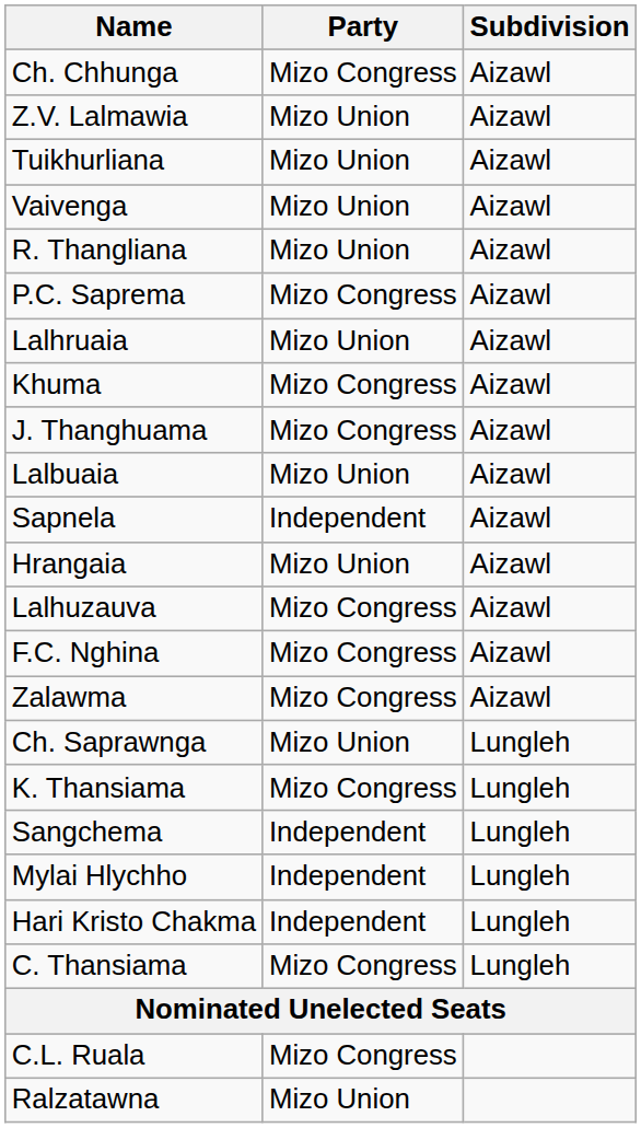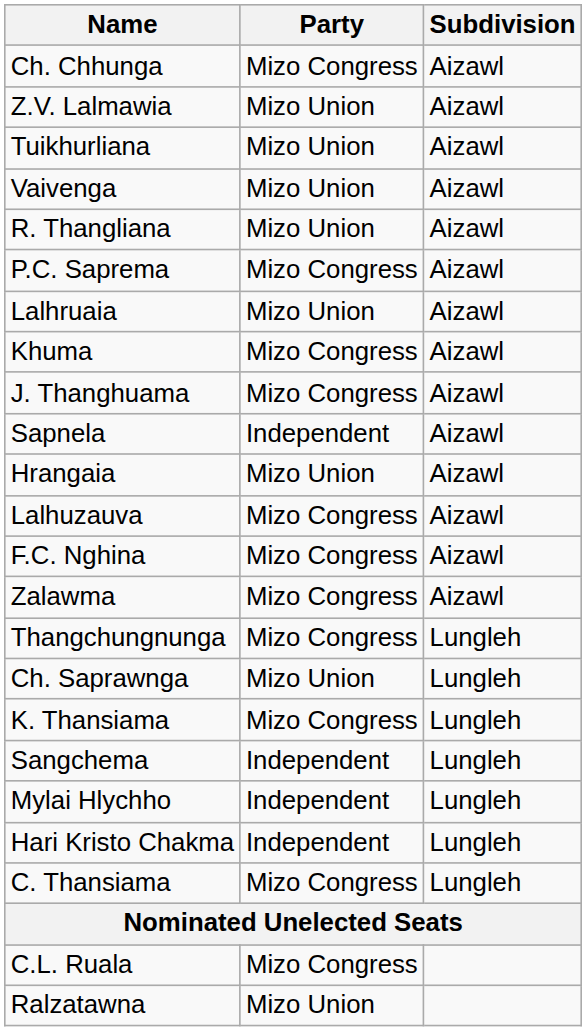- row: Lalbuaia | Mizo Union | Aizawl
+ row: Thangchungnunga | Mizo Congress | Lungleh
